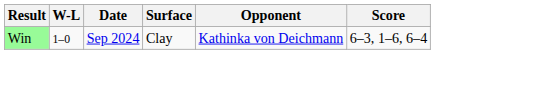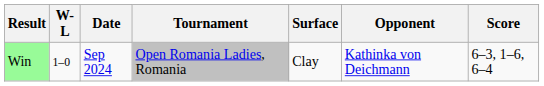+ column: Tournament | Open Romania Ladies, Romania
